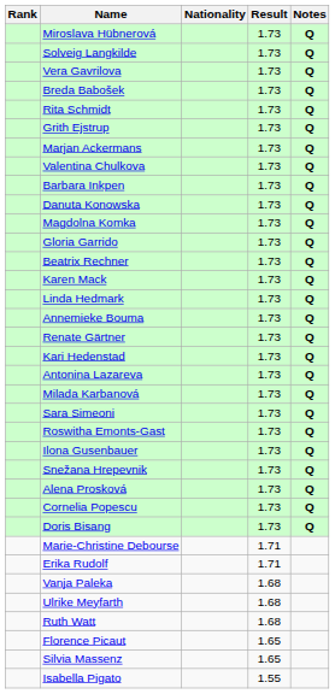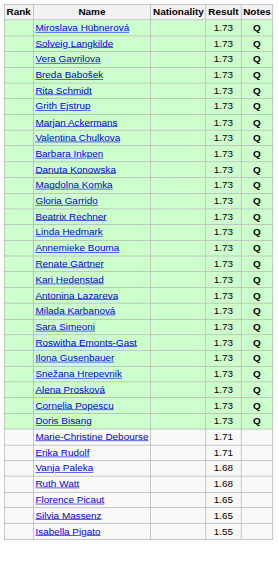- row: Karen Mack | 1.73 | Q
- row: Ulrike Meyfarth | 1.68
